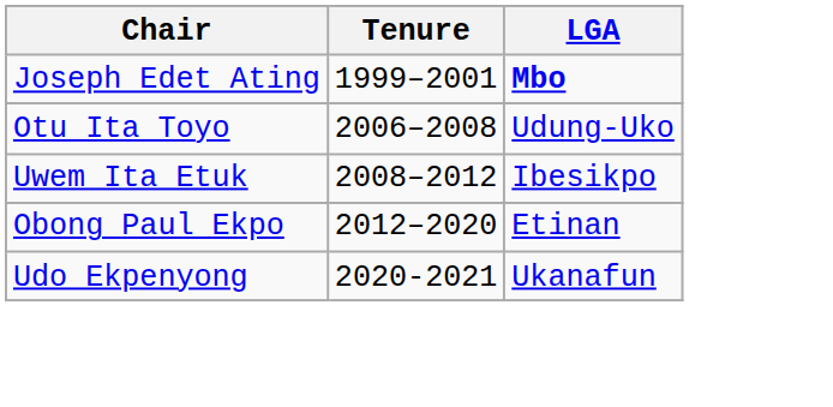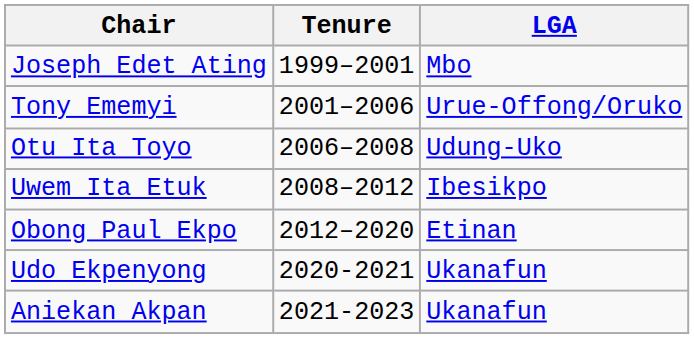Joseph Edet Ating | LGA: bold -> normal
+ row: Tony Ememyi | 2001–2006 | Urue-Offong/Oruko
+ row: Aniekan Akpan | 2021-2023 | Ukanafun
